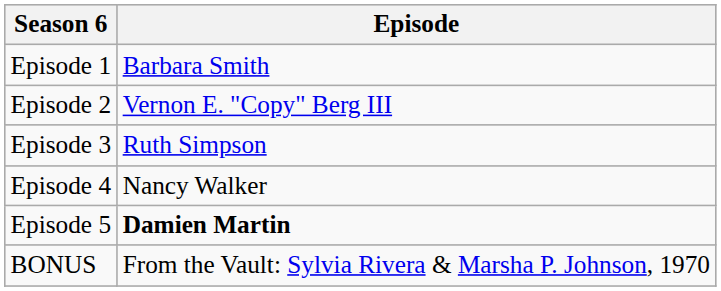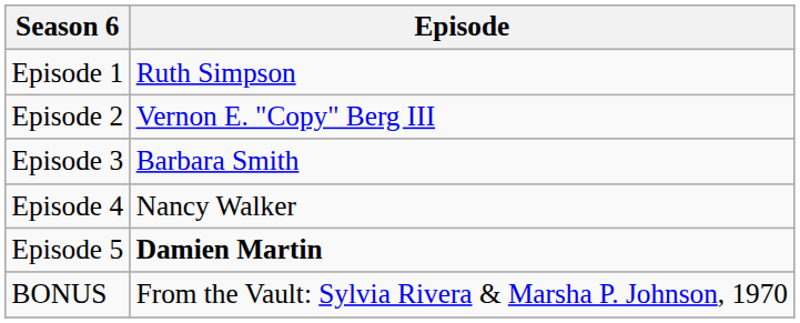Episode 1 | Episode: Barbara Smith -> Ruth Simpson
Episode 3 | Episode: Ruth Simpson -> Barbara Smith
